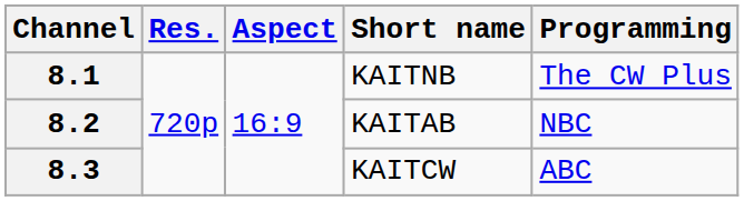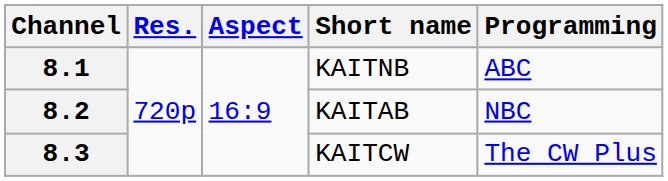8.1 | Programming: The CW Plus -> ABC
8.3 | Programming: ABC -> The CW Plus
